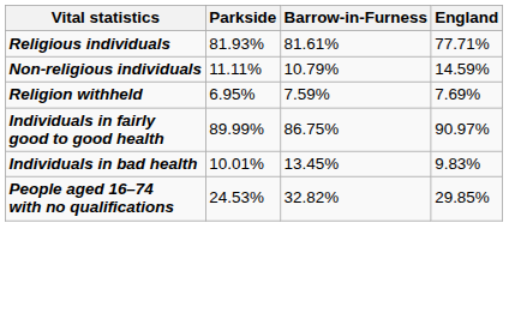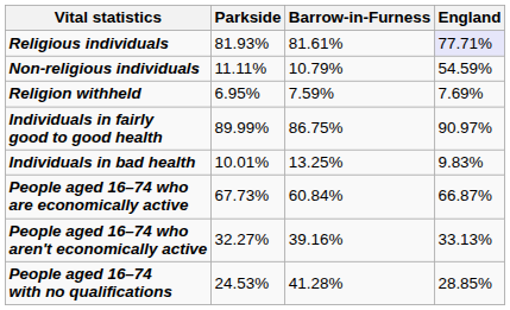Religious individuals | England: no background -> lavender background
Non-religious individuals | England: 14.59% -> 54.59%
Individuals in bad health | Barrow-in-Furness: 13.45% -> 13.25%
+ row: People aged 16–74 who are economically active | 67.73% | 60.84% | 66.87%
+ row: People aged 16–74 who aren't economically active | 32.27% | 39.16% | 33.13%
People aged 16–74 with no qualifications | Barrow-in-Furness: 32.82% -> 41.28%
People aged 16–74 with no qualifications | England: 29.85% -> 28.85%
